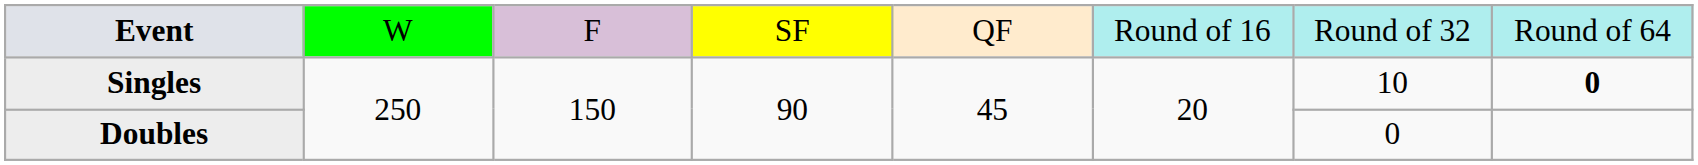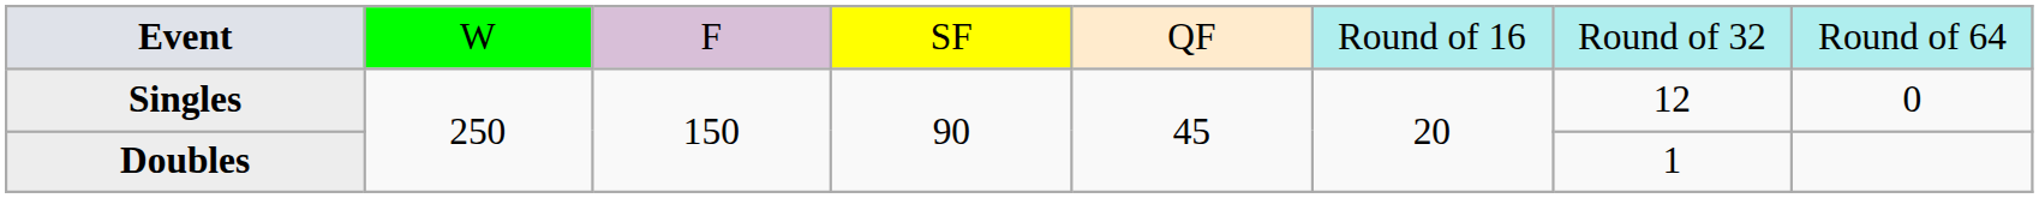Singles | column 7: 10 -> 12
Singles | column 8: bold -> normal
Doubles | column 7: 0 -> 1
